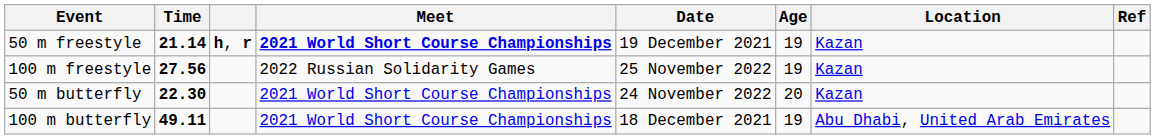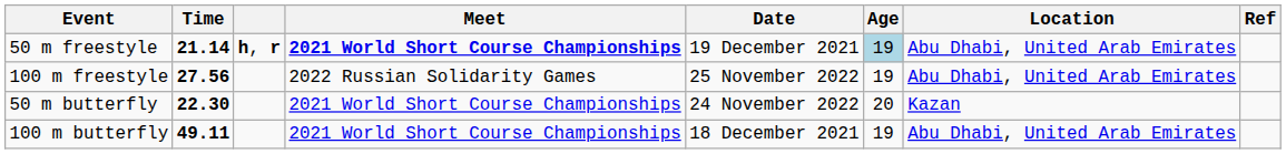50 m freestyle | Age: no background -> lightblue background
50 m freestyle | Location: Kazan -> Abu Dhabi, United Arab Emirates
100 m freestyle | Location: Kazan -> Abu Dhabi, United Arab Emirates
